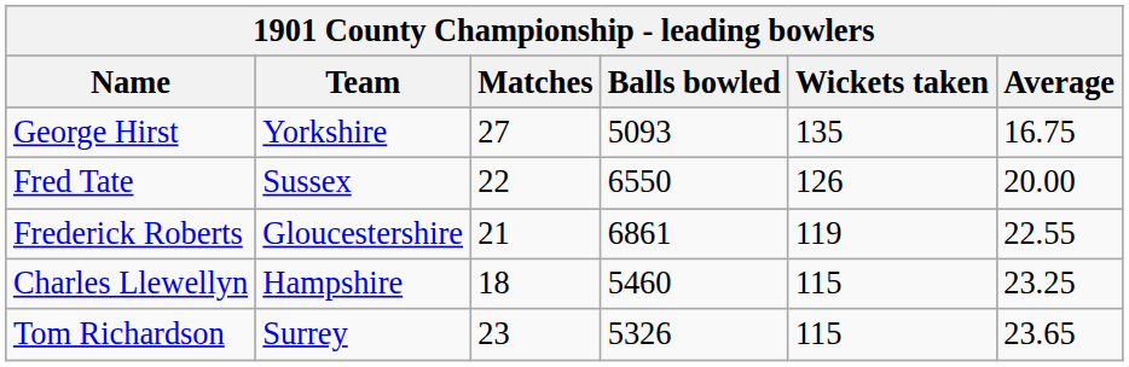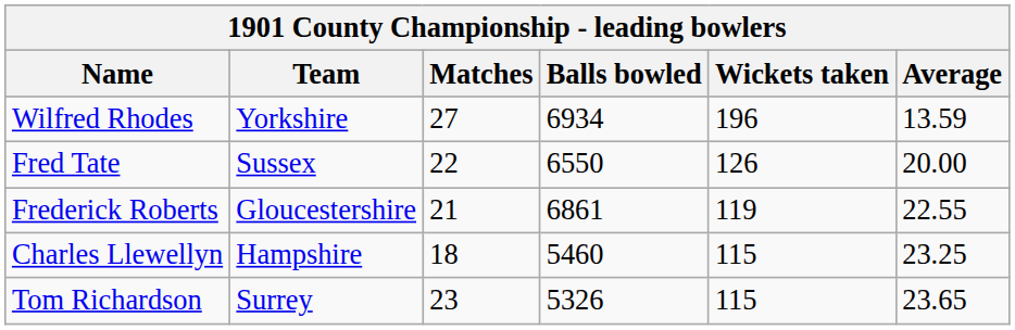+ row: Wilfred Rhodes | Yorkshire | 27 | 6934 | 196 | 13.59
- row: George Hirst | Yorkshire | 27 | 5093 | 135 | 16.75
